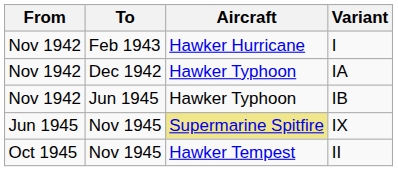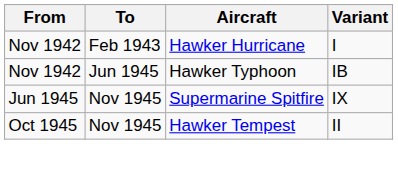- row: Nov 1942 | Dec 1942 | Hawker Typhoon | IA
IX | Aircraft: khaki background -> no background
